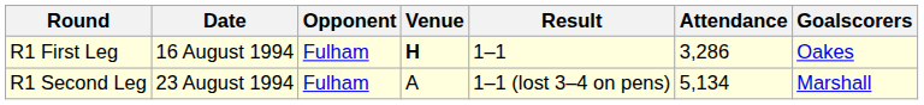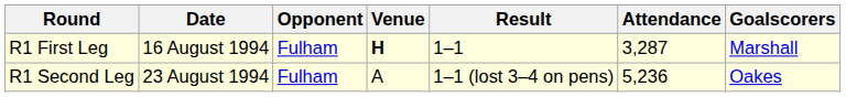R1 First Leg | Attendance: 3,286 -> 3,287
R1 First Leg | Goalscorers: Oakes -> Marshall
R1 Second Leg | Attendance: 5,134 -> 5,236
R1 Second Leg | Goalscorers: Marshall -> Oakes
